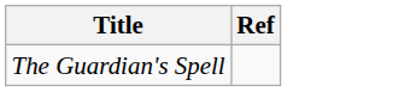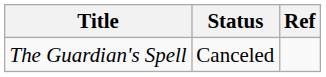+ column: Status | Canceled
